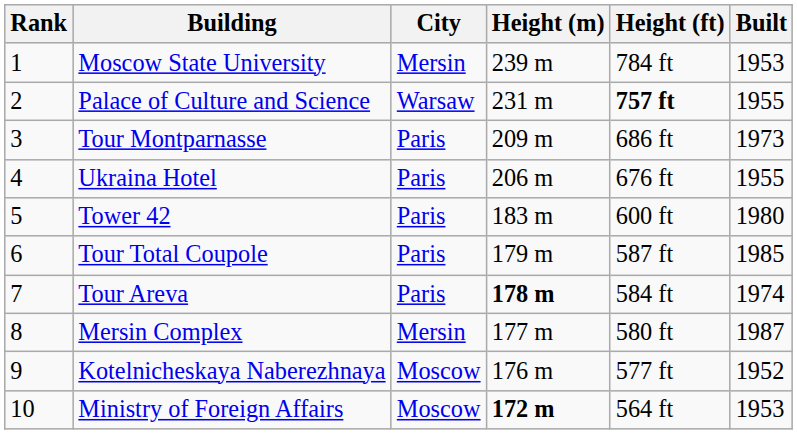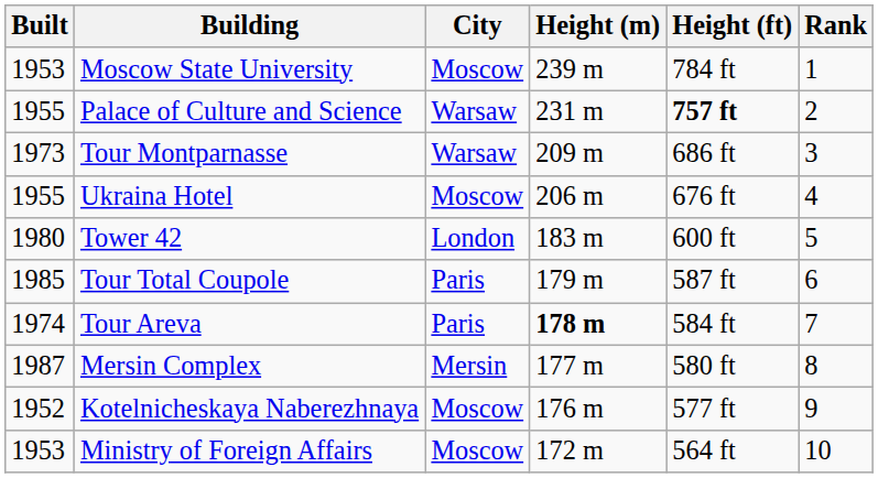columns swapped: Rank <-> Built
Moscow State University | City: Mersin -> Moscow
Tour Montparnasse | City: Paris -> Warsaw
Ukraina Hotel | City: Paris -> Moscow
Tower 42 | City: Paris -> London
Ministry of Foreign Affairs | Height (m): bold -> normal
